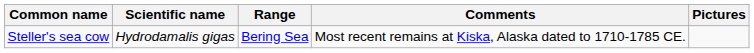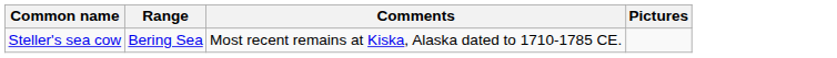- column: Scientific name | Hydrodamalis gigas
